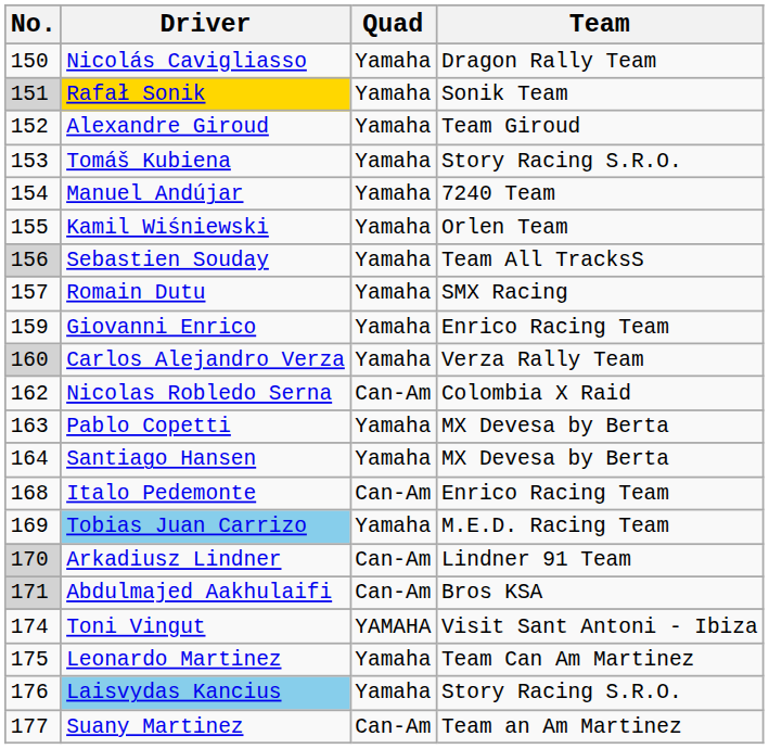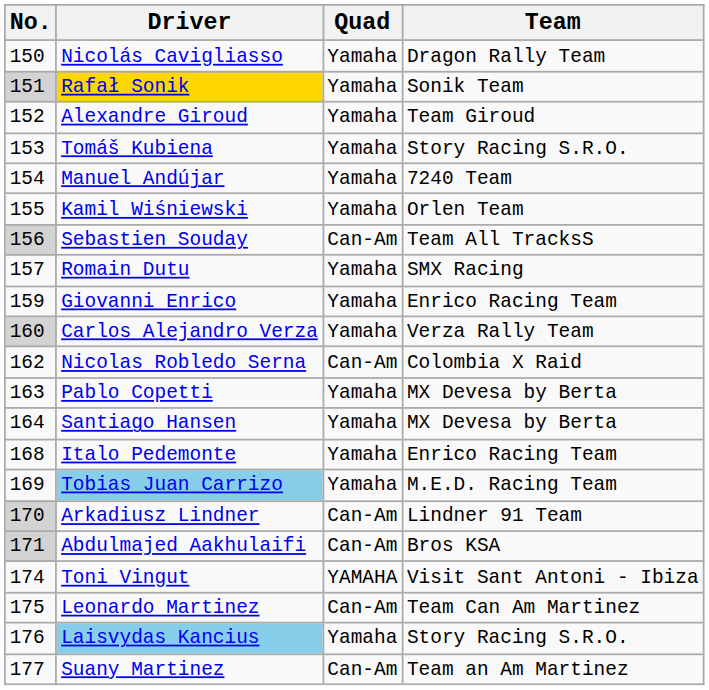Sebastien Souday | Quad: Yamaha -> Can-Am
Italo Pedemonte | Quad: Can-Am -> Yamaha
Leonardo Martinez | Quad: Yamaha -> Can-Am
